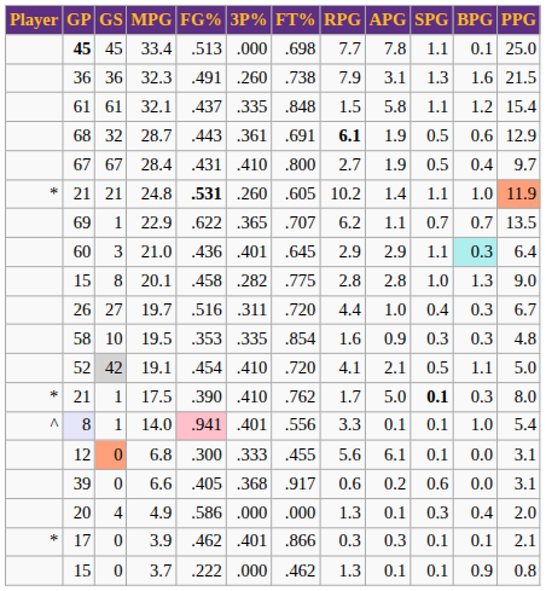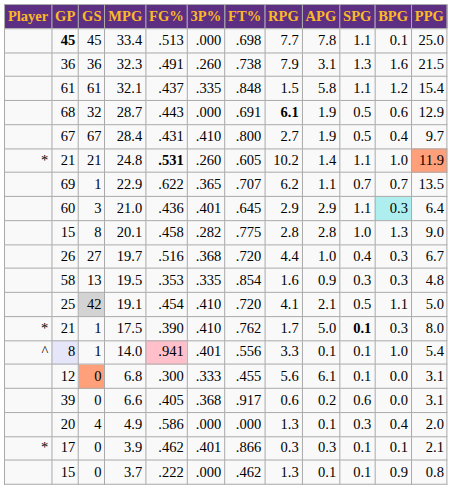28.7 | 3P%: .361 -> .000
19.7 | 3P%: .311 -> .368
19.5 | GS: 10 -> 13
19.1 | GP: 52 -> 25
